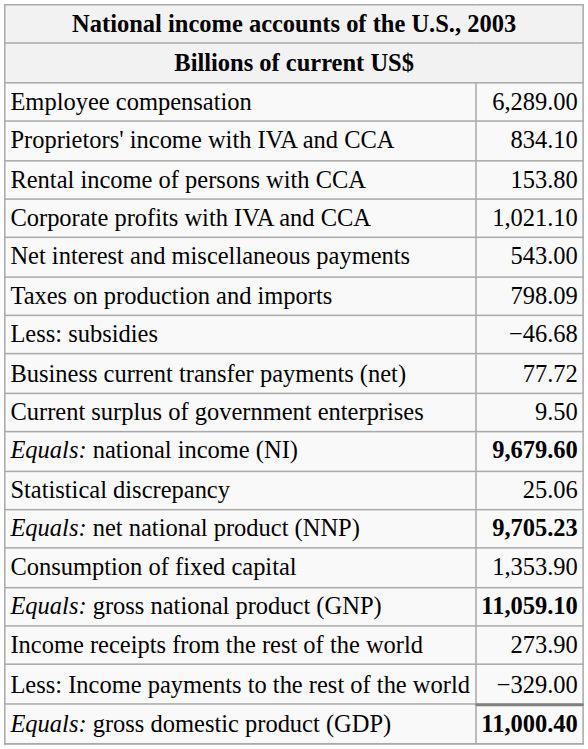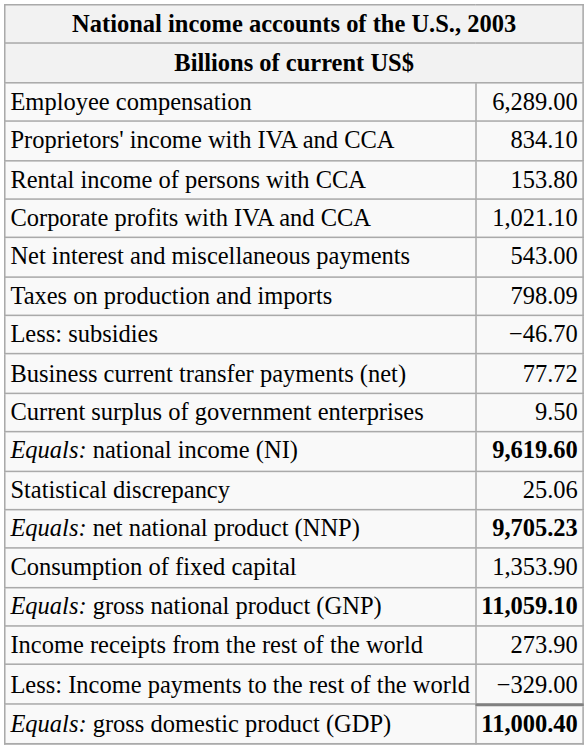Less: subsidies | column 2: −46.68 -> −46.70
Equals: national income (NI) | column 2: 9,679.60 -> 9,619.60
